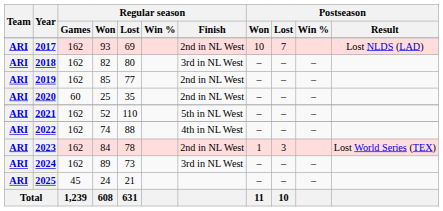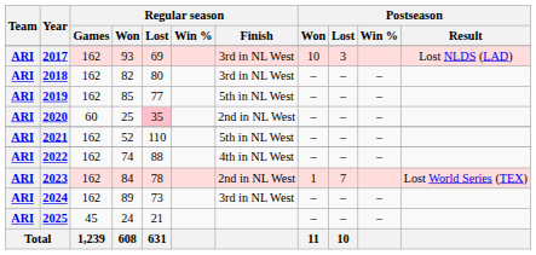2017 | Regular season / Finish: 2nd in NL West -> 3rd in NL West
2017 | Postseason / Lost: 7 -> 3
2019 | Regular season / Finish: 2nd in NL West -> 5th in NL West
2020 | Regular season / Lost: no background -> pink background
2023 | Postseason / Lost: 3 -> 7
